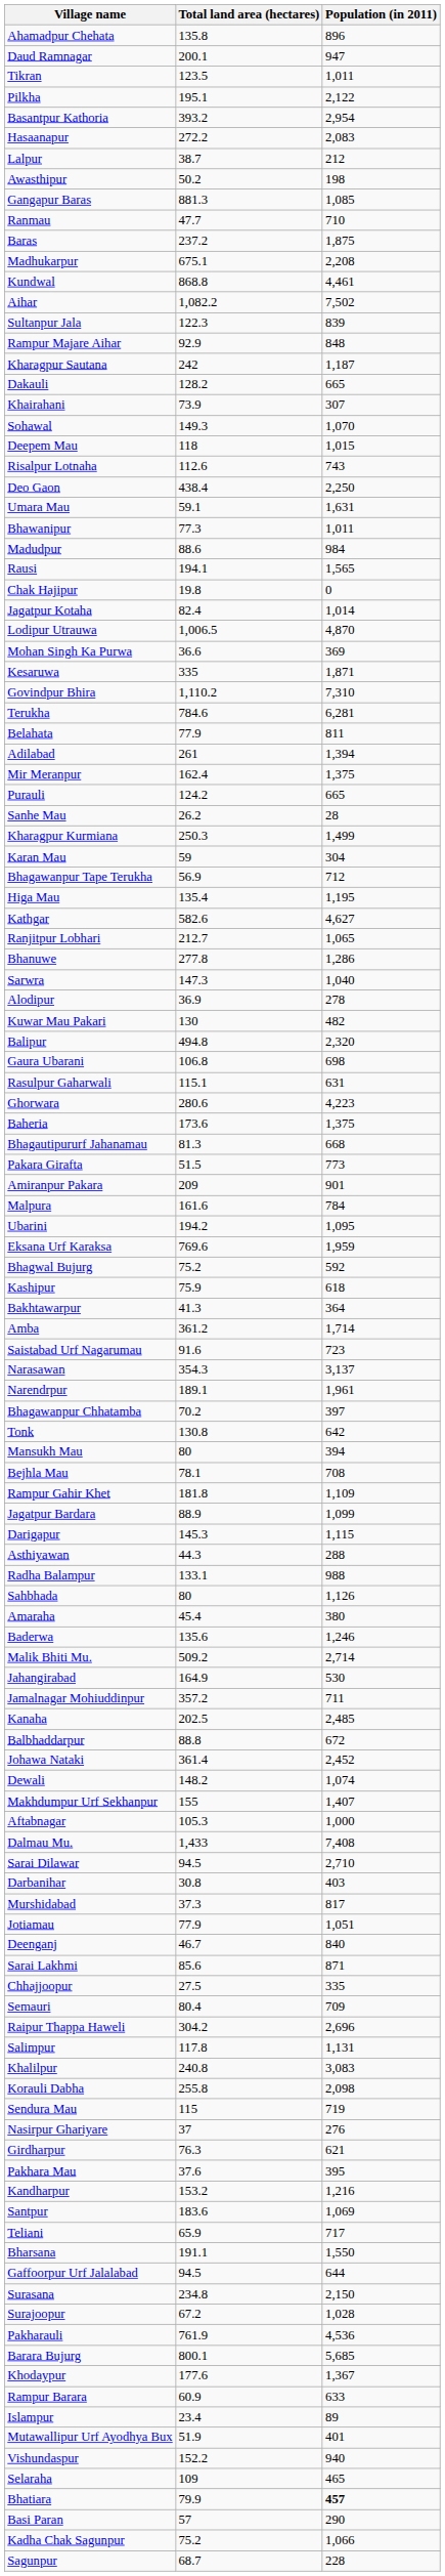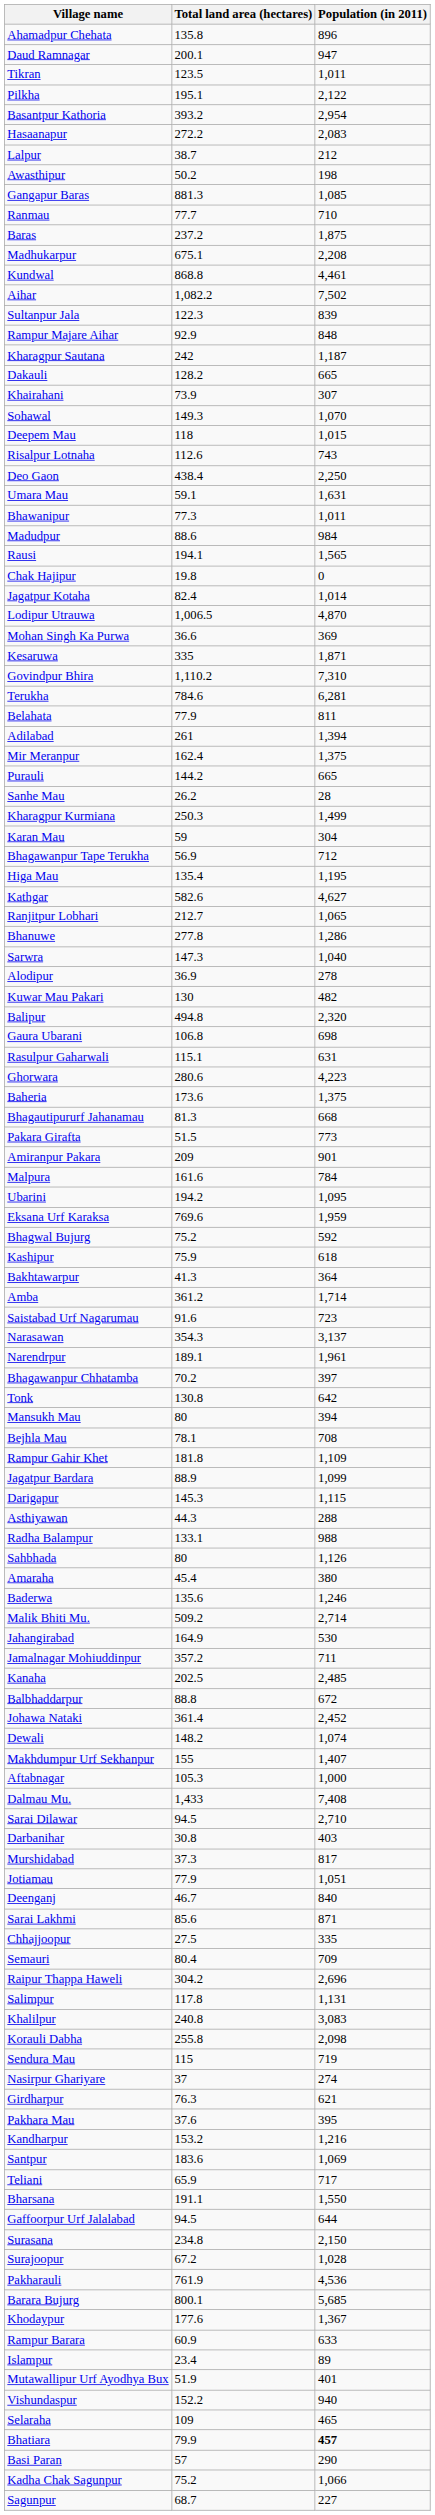Ranmau | Total land area (hectares): 47.7 -> 77.7
Purauli | Total land area (hectares): 124.2 -> 144.2
Nasirpur Ghariyare | Population (in 2011): 276 -> 274
Sagunpur | Population (in 2011): 228 -> 227
